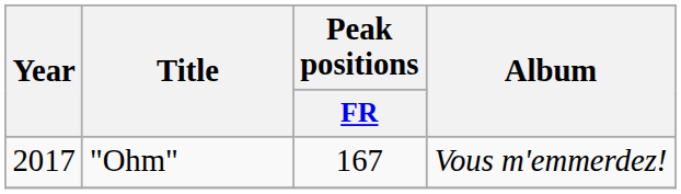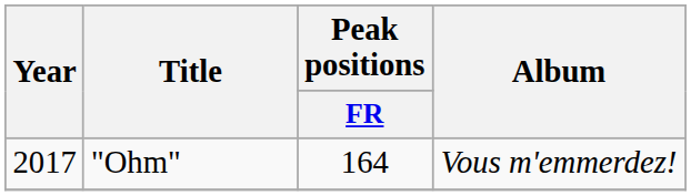"Ohm" | Peak positions / FR: 167 -> 164
